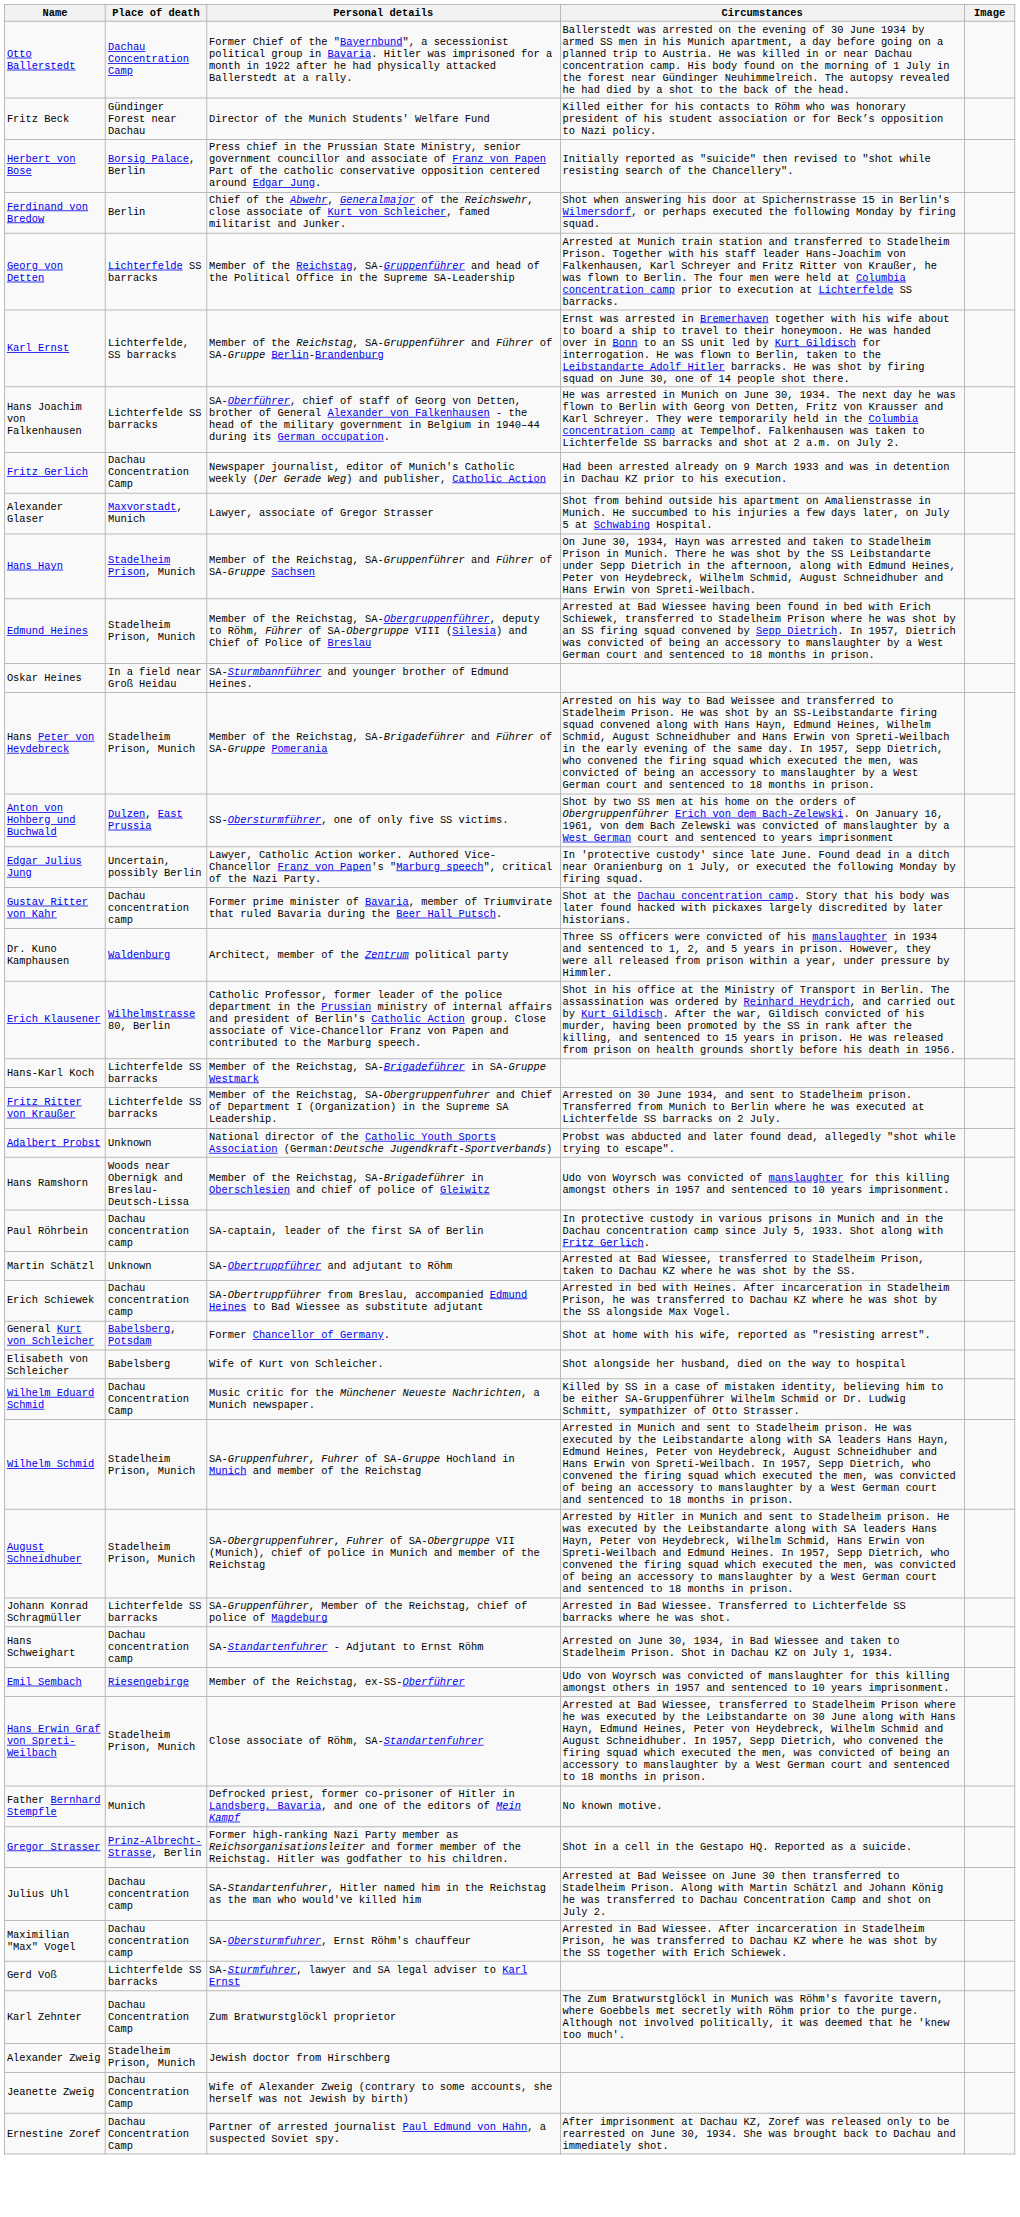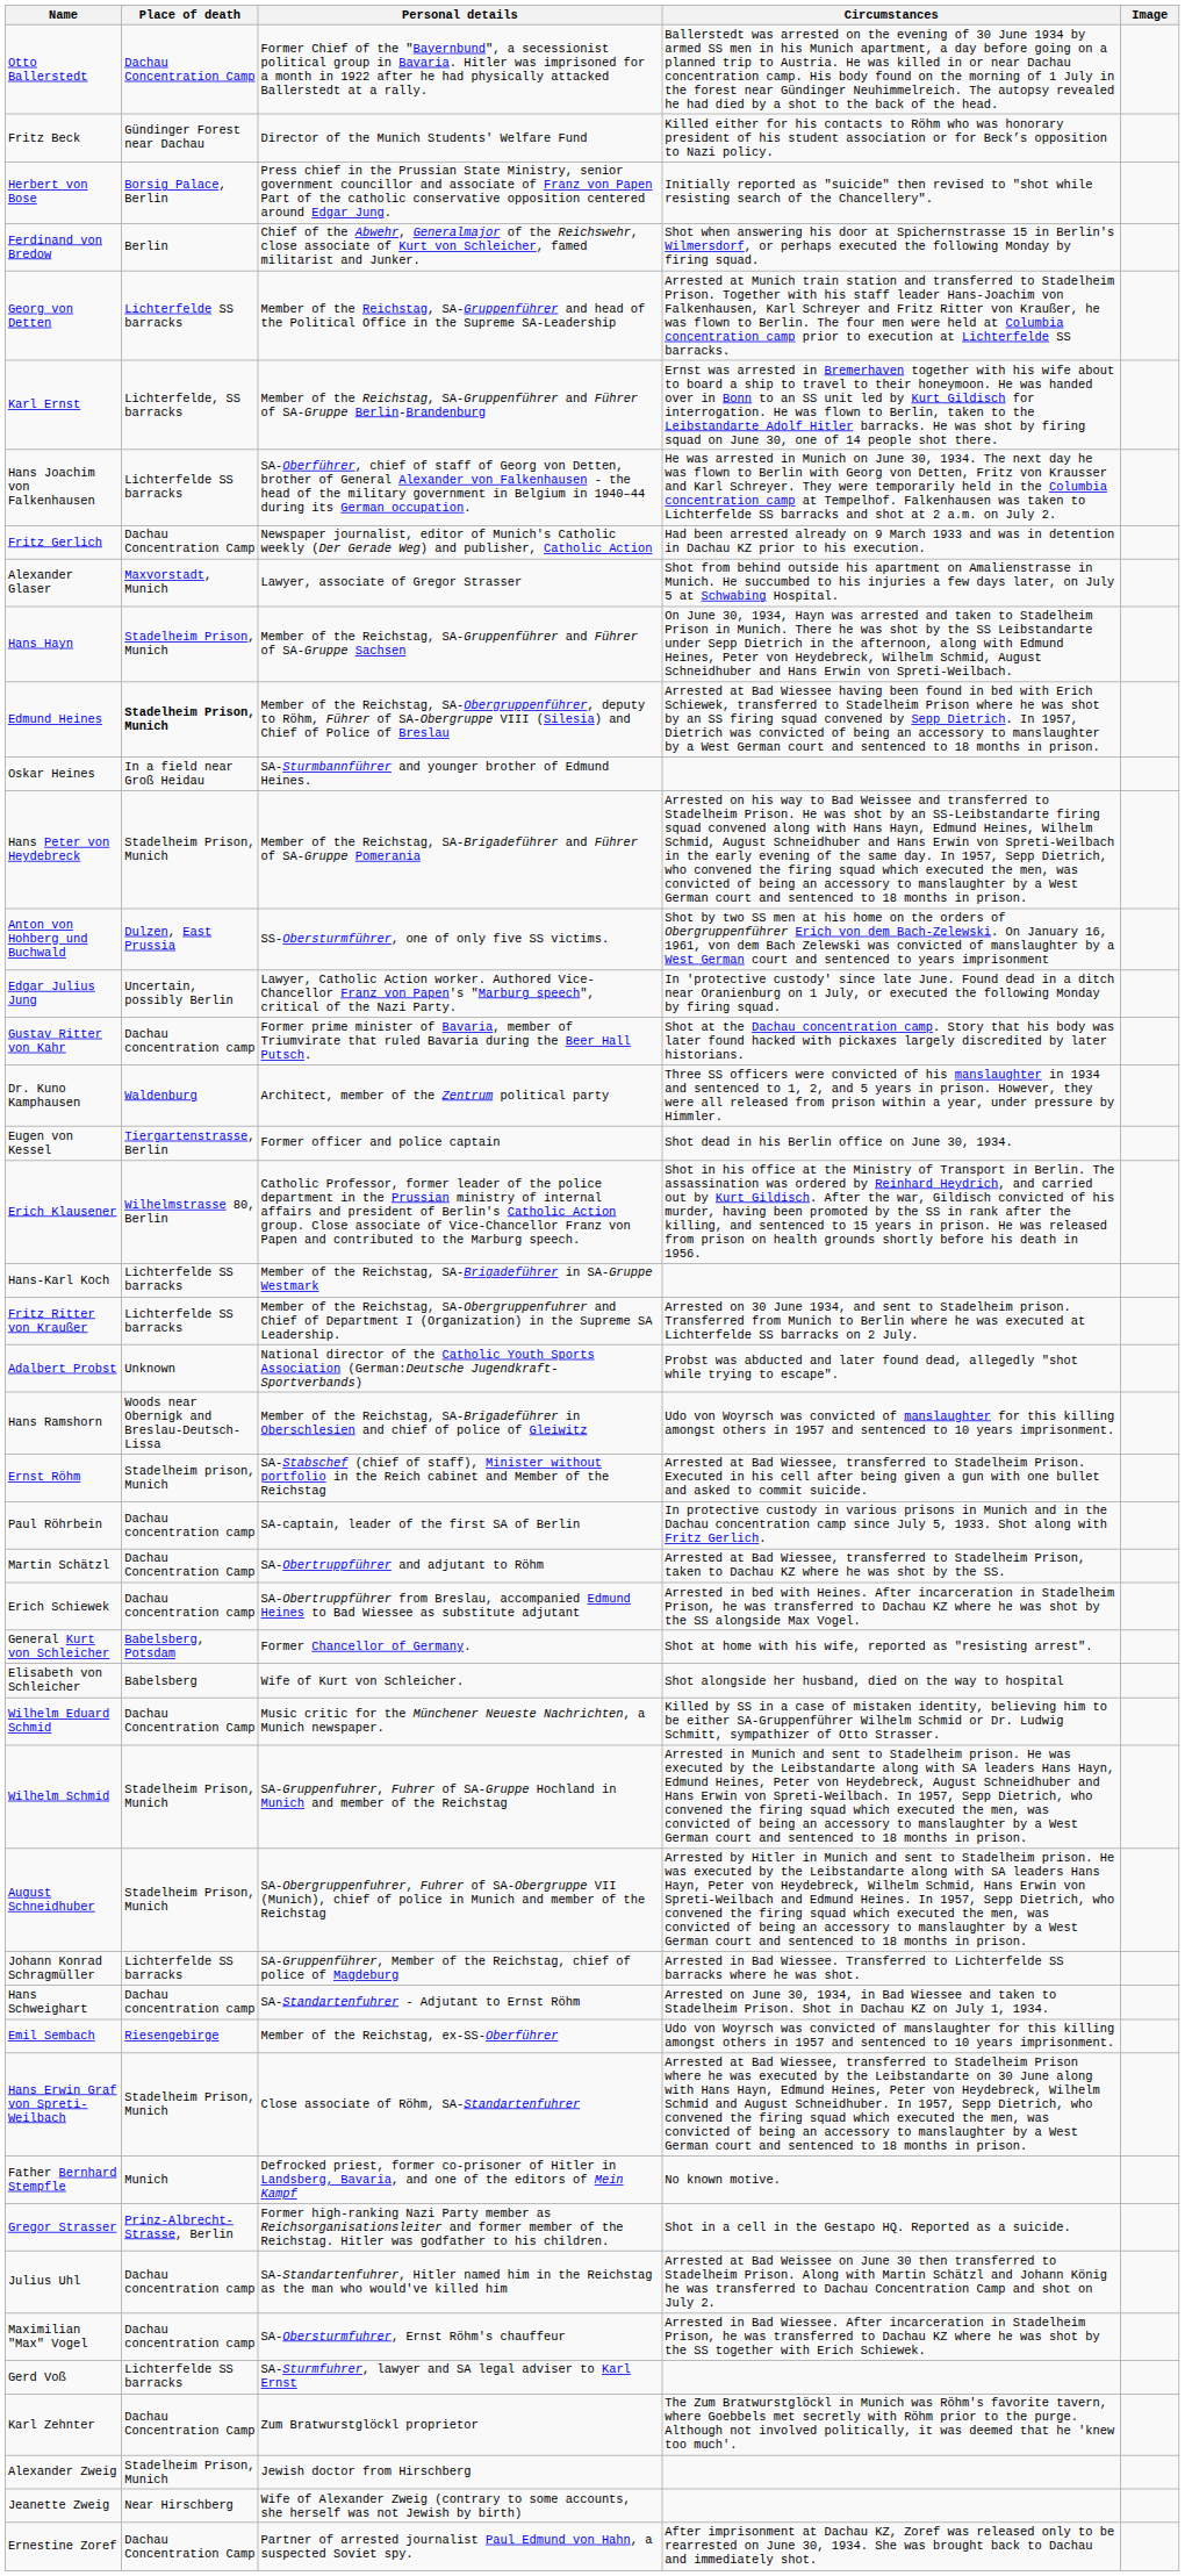Edmund Heines | Place of death: normal -> bold
+ row: Eugen von Kessel | Tiergartenstrasse, Berlin | Former officer and police captain | Shot dead in his Berlin office on June 30, 1934.
+ row: Ernst Röhm | Stadelheim prison, Munich | SA-Stabschef (chief of staff), Minister without portfolio in the Reich cabinet and Member of the Reichstag | Arrested at Bad Wiessee, transferred to Stadelheim Prison. Executed in his cell after being given a gun with one bullet and asked to commit suicide.
Martin Schätzl | Place of death: Unknown -> Dachau Concentration Camp
Jeanette Zweig | Place of death: Dachau Concentration Camp -> Near Hirschberg
